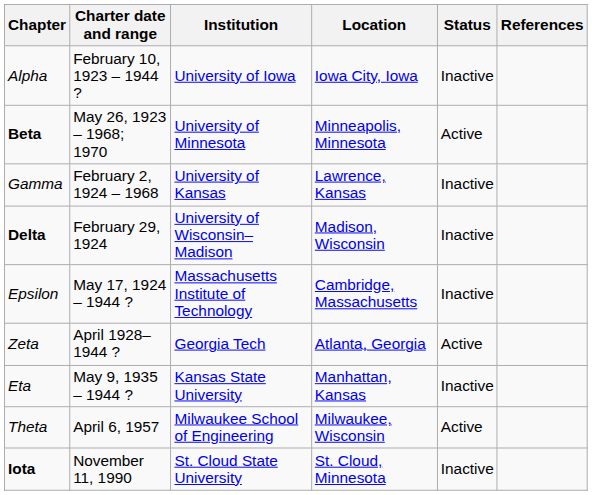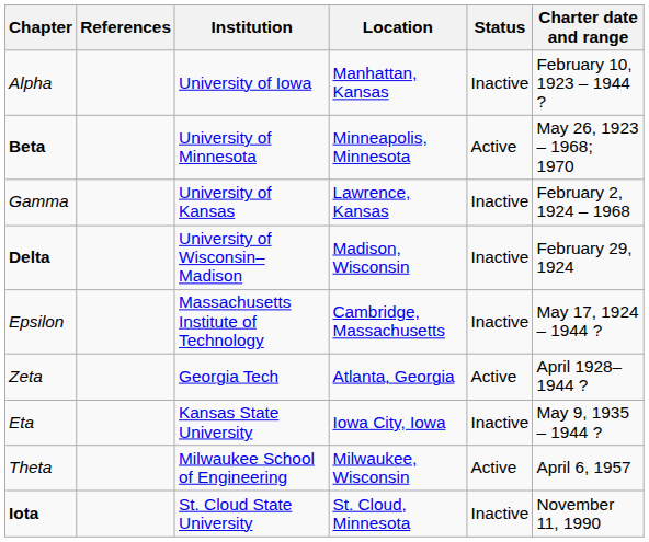columns swapped: Charter date and range <-> References
Alpha | Location: Iowa City, Iowa -> Manhattan, Kansas
Eta | Location: Manhattan, Kansas -> Iowa City, Iowa
